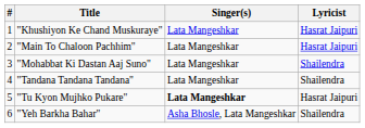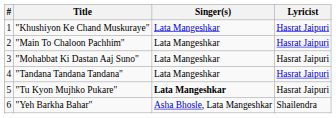"Mohabbat Ki Dastan Aaj Suno" | Lyricist: Shailendra -> Hasrat Jaipuri
"Tandana Tandana Tandana" | Lyricist: Shailendra -> Hasrat Jaipuri
